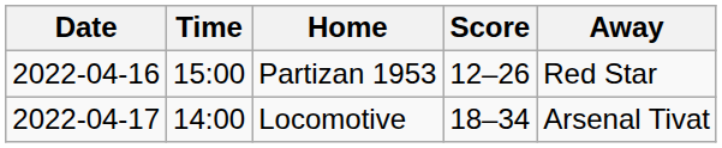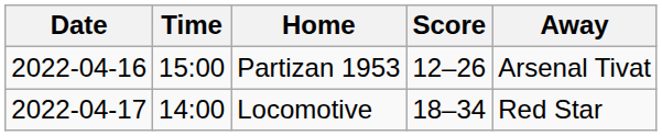Partizan 1953 | Away: Red Star -> Arsenal Tivat
Locomotive | Away: Arsenal Tivat -> Red Star
